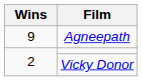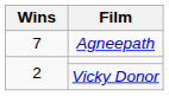Agneepath | Wins: 9 -> 7
